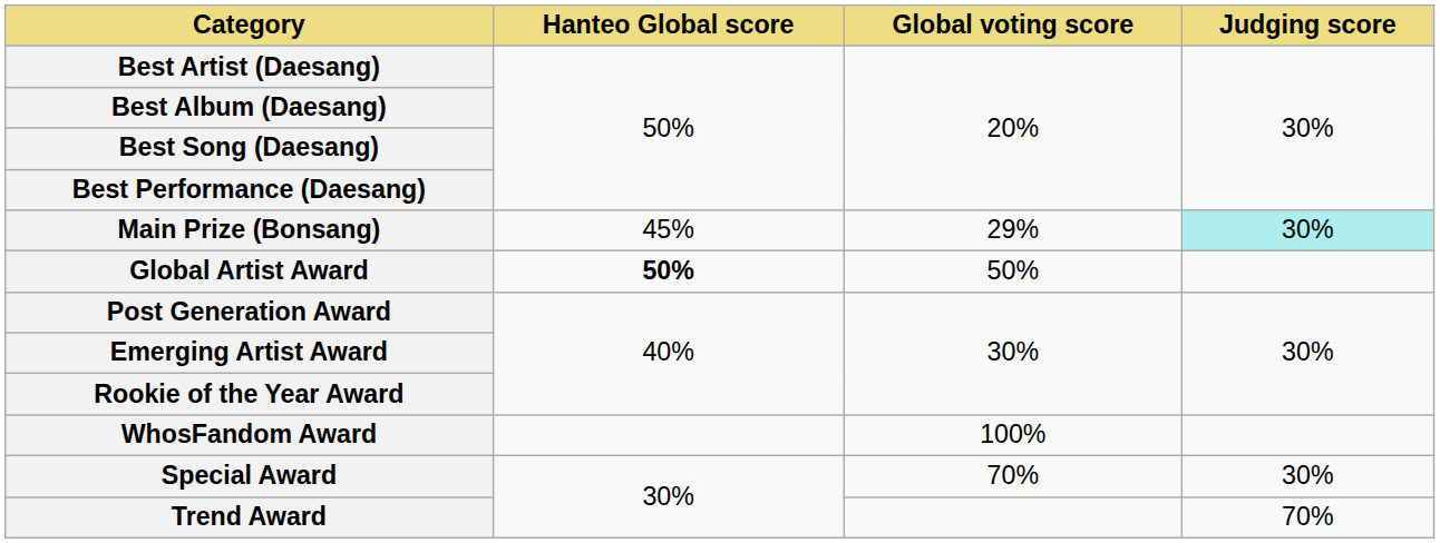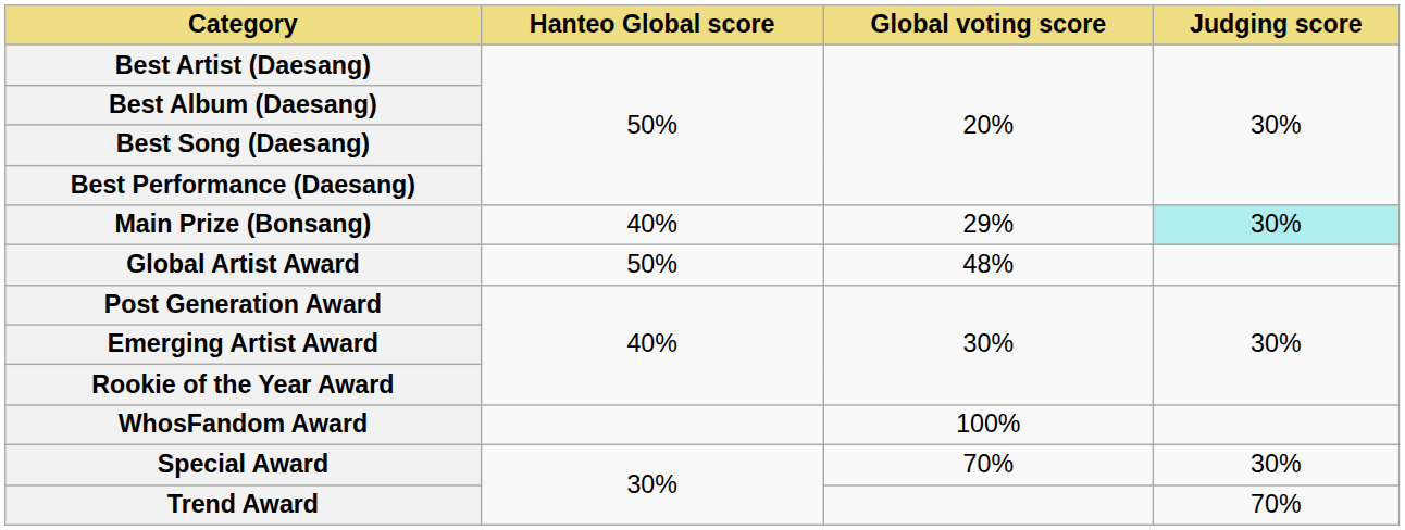Main Prize (Bonsang) | Hanteo Global score: 45% -> 40%
Global Artist Award | Hanteo Global score: bold -> normal
Global Artist Award | Global voting score: 50% -> 48%
